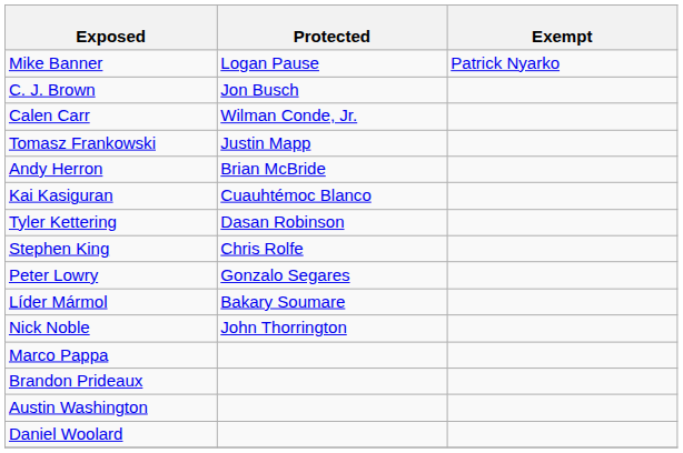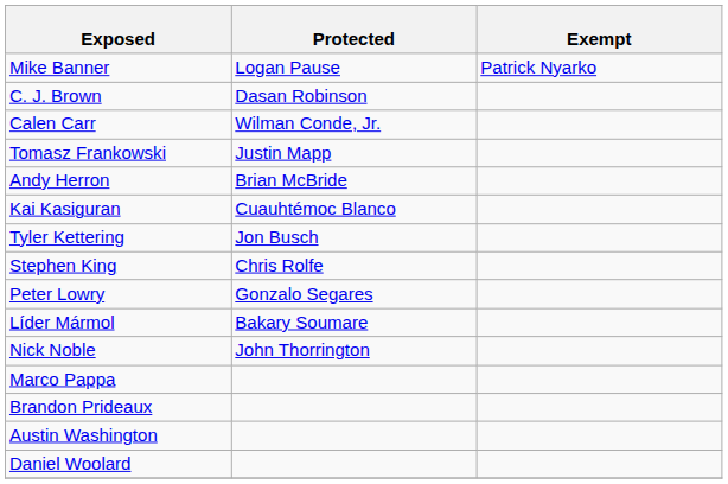C. J. Brown | Protected: Jon Busch -> Dasan Robinson
Tyler Kettering | Protected: Dasan Robinson -> Jon Busch
